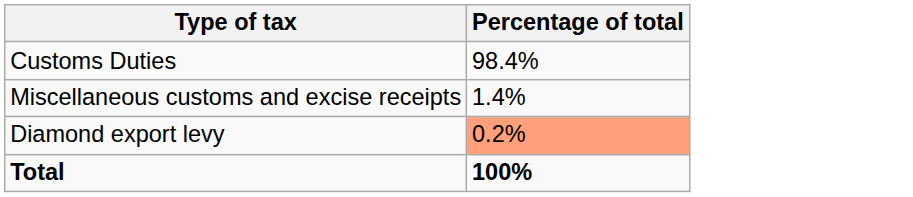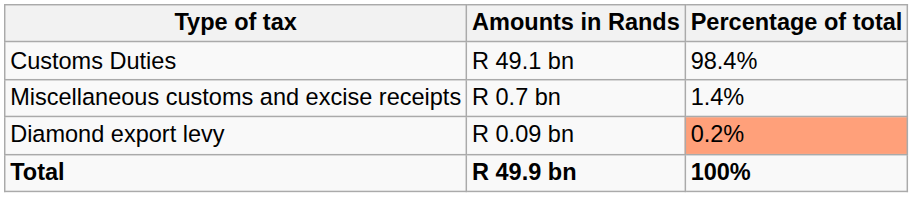+ column: Amounts in Rands | R 49.1 bn | R 0.7 bn | R 0.09 bn | R 49.9 bn
